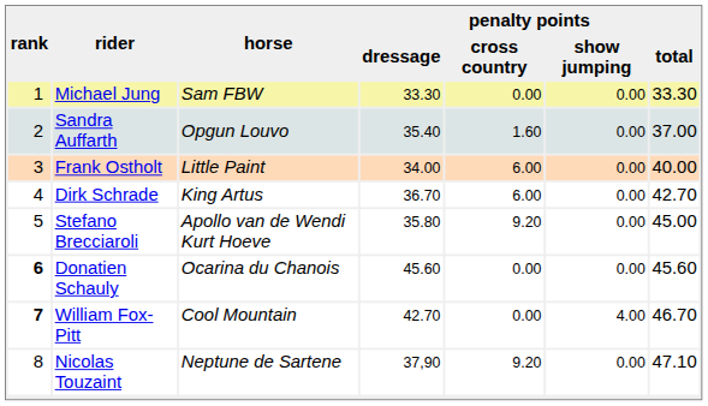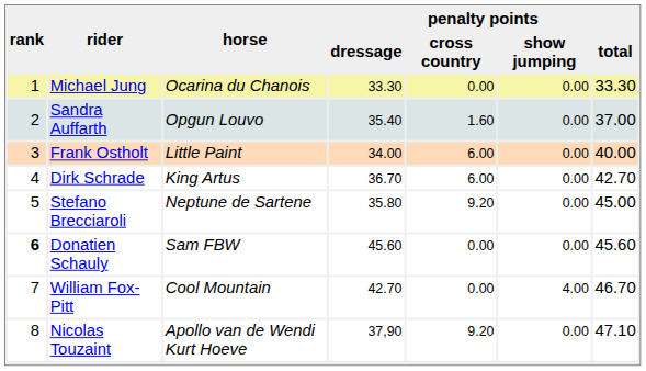Michael Jung | horse: Sam FBW -> Ocarina du Chanois
Stefano Brecciaroli | horse: Apollo van de Wendi Kurt Hoeve -> Neptune de Sartene
Donatien Schauly | horse: Ocarina du Chanois -> Sam FBW
William Fox-Pitt | rank: bold -> normal
Nicolas Touzaint | horse: Neptune de Sartene -> Apollo van de Wendi Kurt Hoeve
